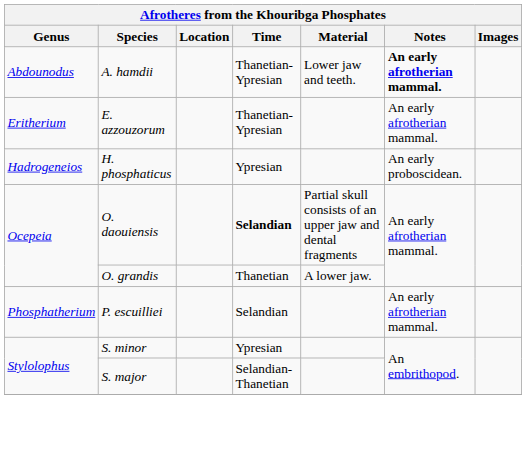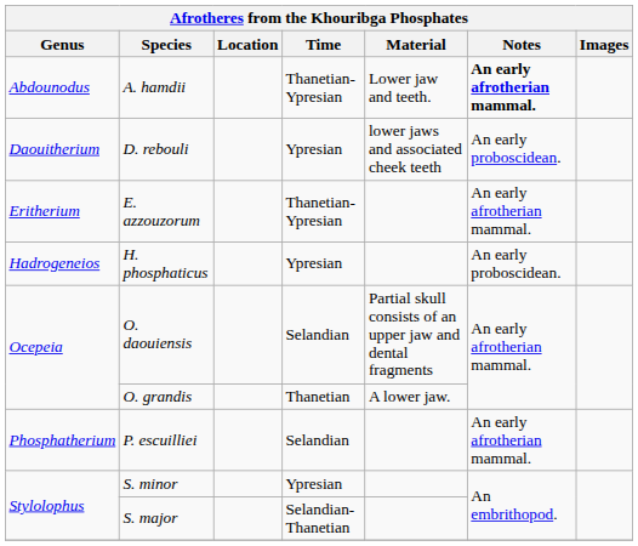+ row: Daouitherium | D. rebouli | Ypresian | lower jaws and associated cheek teeth | An early proboscidean.
O. daouiensis | Time: bold -> normal
